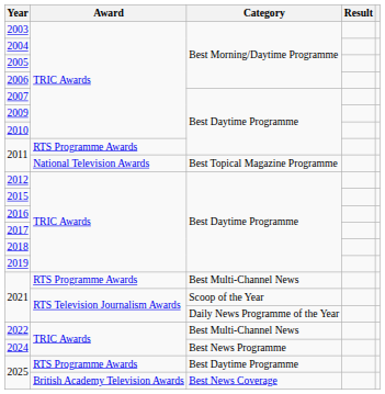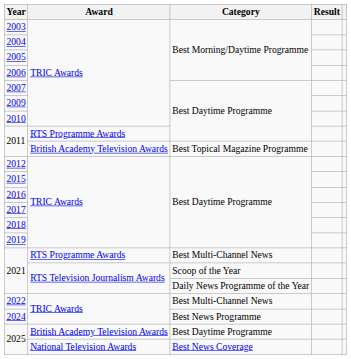2011 / Best Topical Magazine Programme | Award: National Television Awards -> British Academy Television Awards
2025 / Best Daytime Programme | Award: RTS Programme Awards -> British Academy Television Awards
2025 / Best News Coverage | Award: British Academy Television Awards -> National Television Awards
